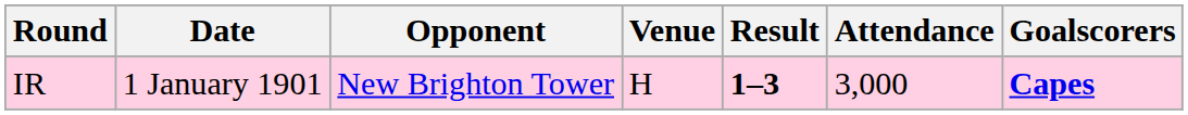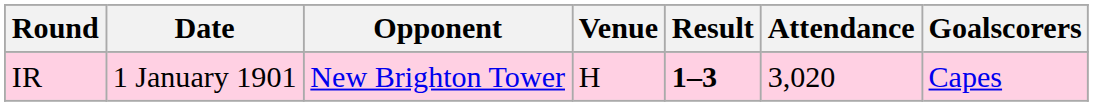IR | Attendance: 3,000 -> 3,020
IR | Goalscorers: bold -> normal
